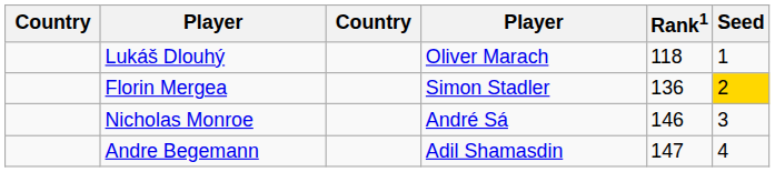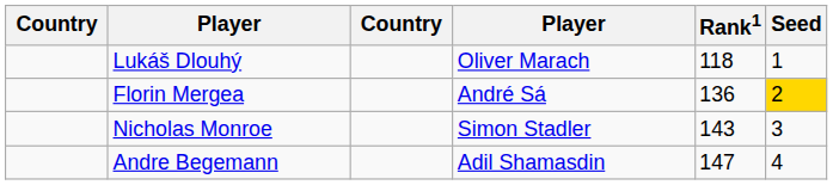Florin Mergea | column 4: Simon Stadler -> André Sá
Nicholas Monroe | column 4: André Sá -> Simon Stadler
Nicholas Monroe | Rank1: 146 -> 143
